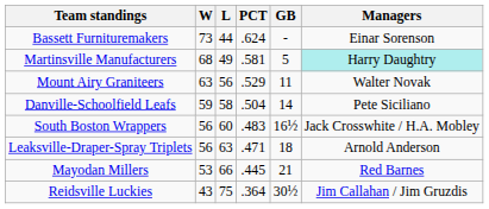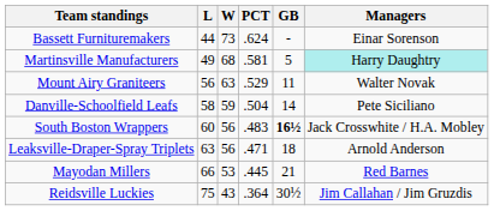columns swapped: W <-> L
South Boston Wrappers | GB: normal -> bold
